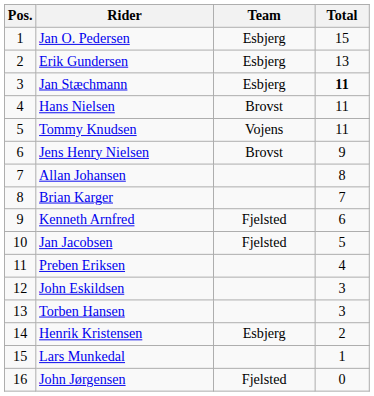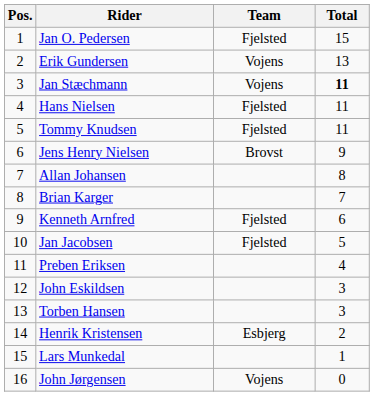Jan O. Pedersen | Team: Esbjerg -> Fjelsted
Erik Gundersen | Team: Esbjerg -> Vojens
Jan Stæchmann | Team: Esbjerg -> Vojens
Hans Nielsen | Team: Brovst -> Fjelsted
Tommy Knudsen | Team: Vojens -> Fjelsted
John Jørgensen | Team: Fjelsted -> Vojens
